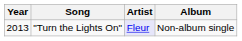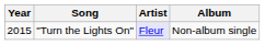"Turn the Lights On" | Year: 2013 -> 2015
